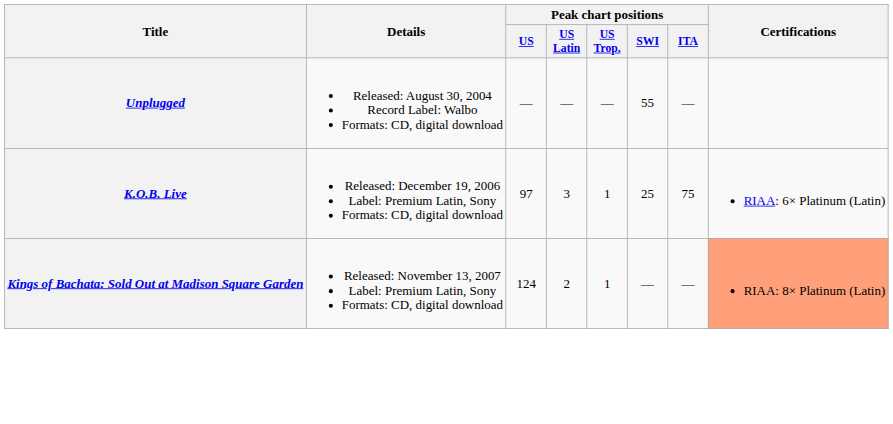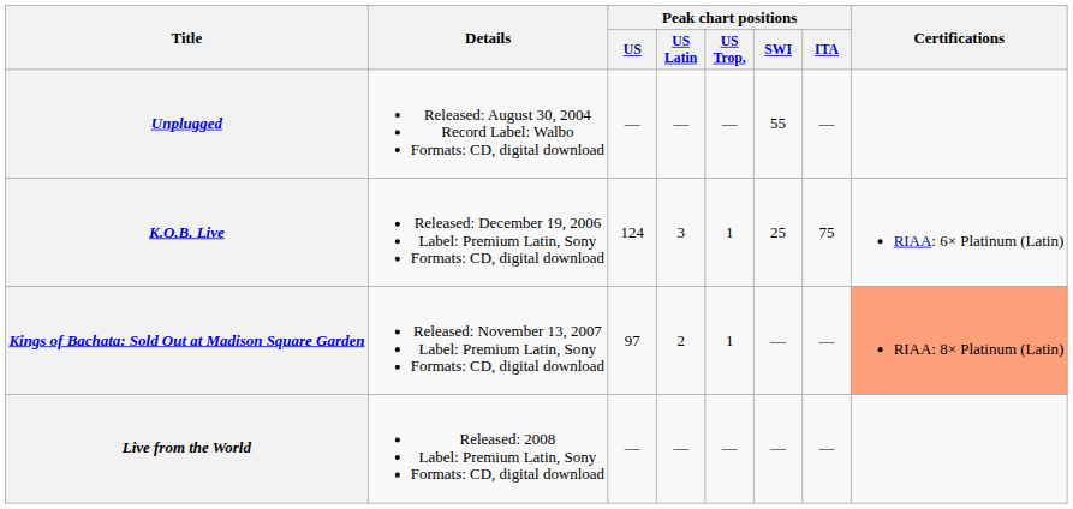K.O.B. Live | Peak chart positions / US: 97 -> 124
Kings of Bachata: Sold Out at Madison Square Garden | Peak chart positions / US: 124 -> 97
+ row: Live from the World | Released: 2008 Label: Premium Latin, Sony Formats: CD, digital download | — | — | — | — | —
